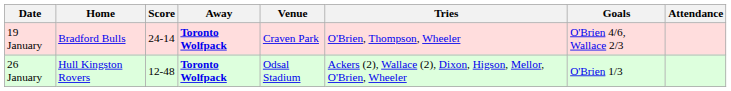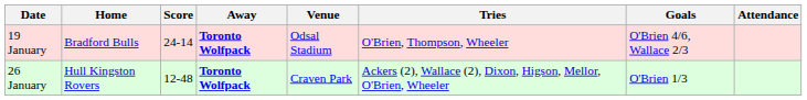19 January | Venue: Craven Park -> Odsal Stadium
26 January | Venue: Odsal Stadium -> Craven Park
